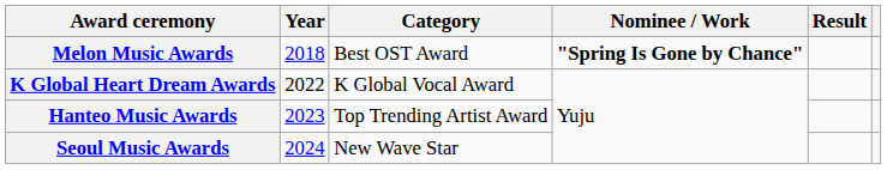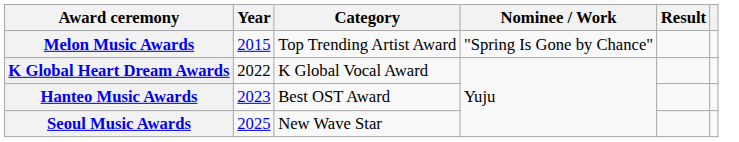Melon Music Awards | Year: 2018 -> 2015
Melon Music Awards | Category: Best OST Award -> Top Trending Artist Award
Melon Music Awards | Nominee / Work: bold -> normal
Hanteo Music Awards | Category: Top Trending Artist Award -> Best OST Award
Seoul Music Awards | Year: 2024 -> 2025
